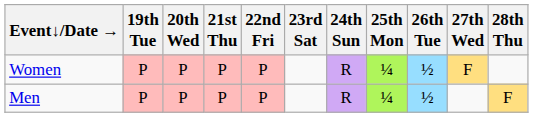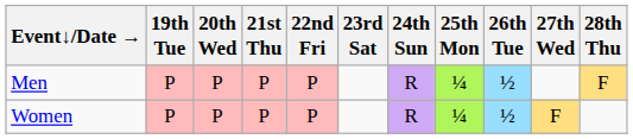rows swapped: Men <-> Women
